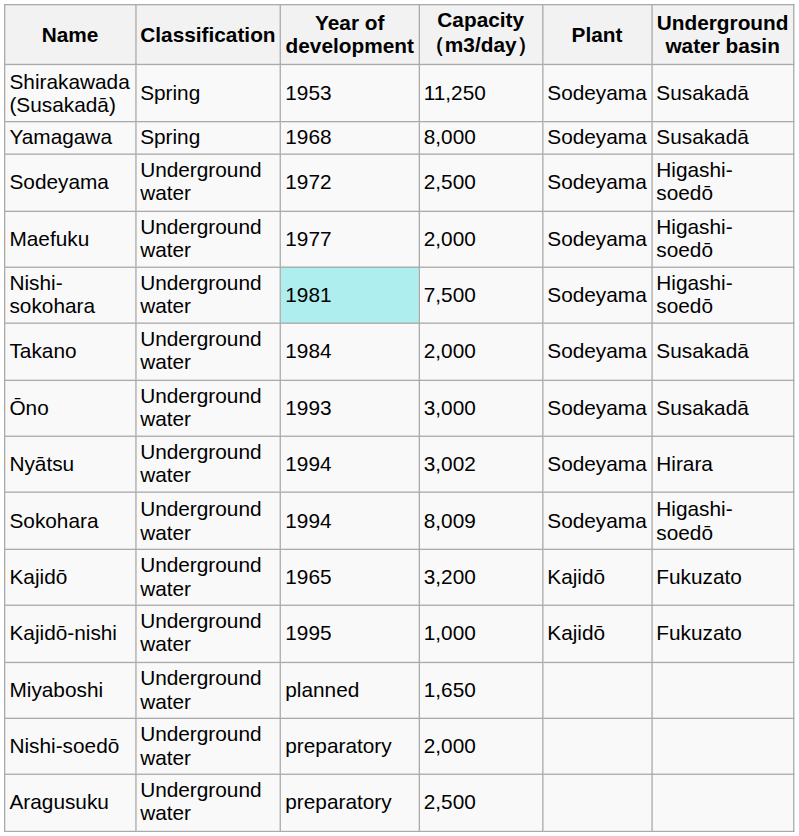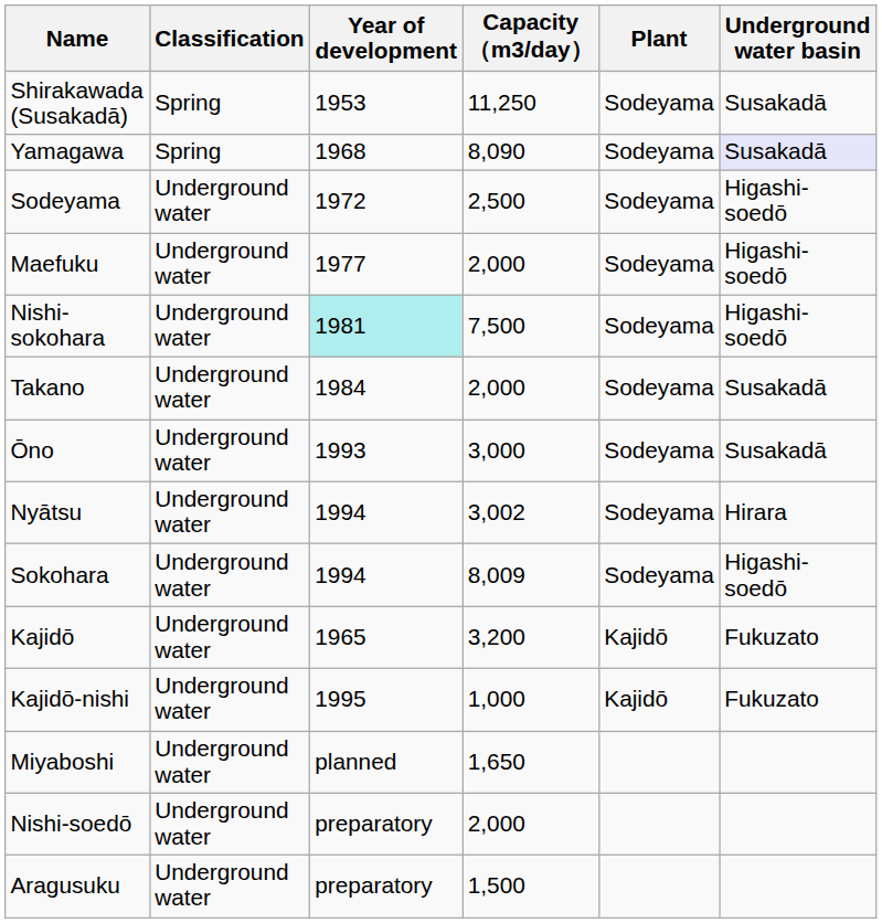Yamagawa | Capacity（m3/day）: 8,000 -> 8,090
Yamagawa | Underground water basin: no background -> lavender background
Aragusuku | Capacity（m3/day）: 2,500 -> 1,500
